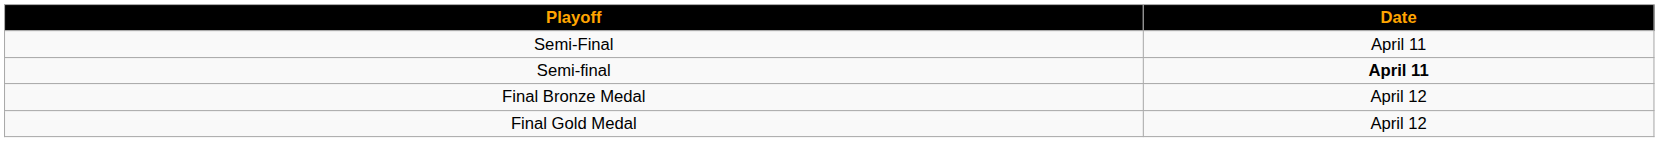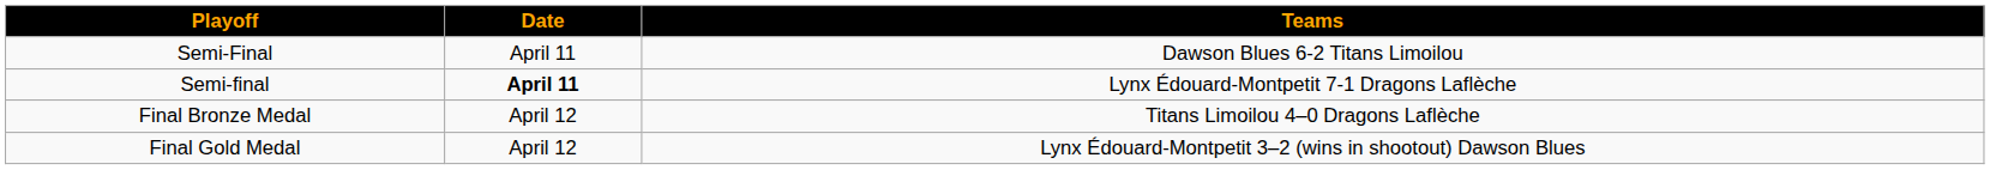+ column: Teams | Dawson Blues 6-2 Titans Limoilou | Lynx Édouard-Montpetit 7-1 Dragons Laflèche | Titans Limoilou 4–0 Dragons Laflèche | Lynx Édouard-Montpetit 3–2 (wins in shootout) Dawson Blues
